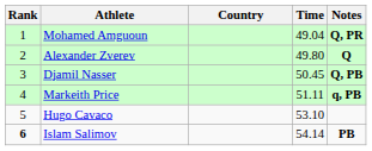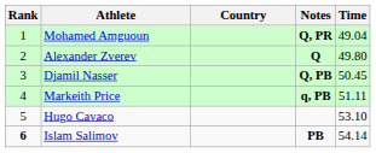columns swapped: Time <-> Notes
